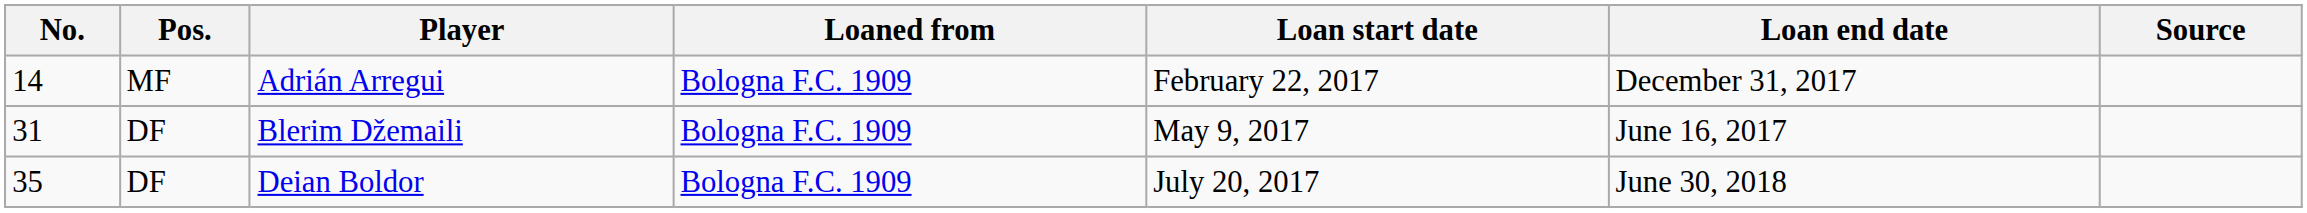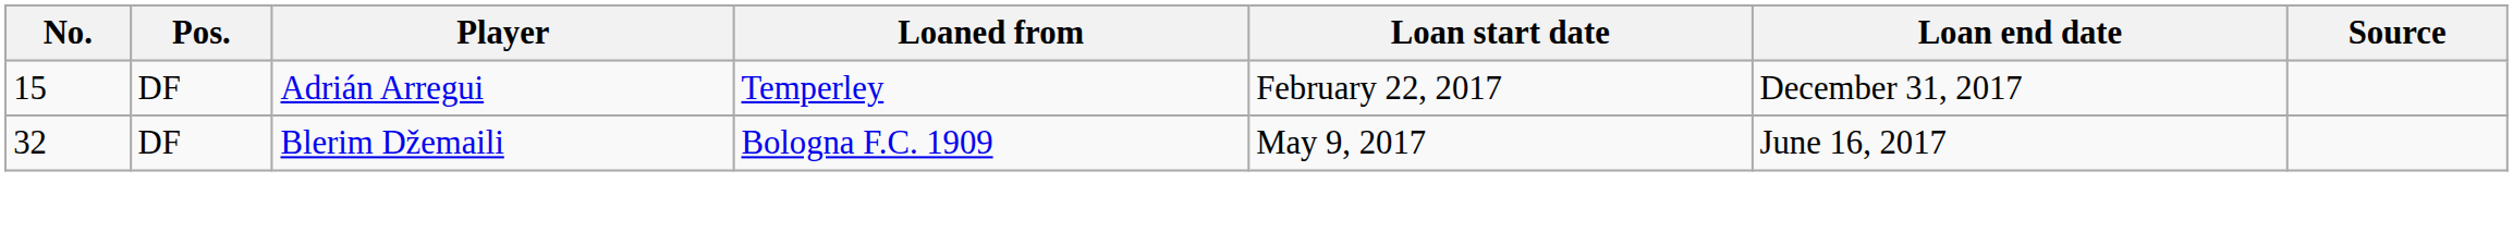Adrián Arregui | No.: 14 -> 15
Adrián Arregui | Pos.: MF -> DF
Adrián Arregui | Loaned from: Bologna F.C. 1909 -> Temperley
Blerim Džemaili | No.: 31 -> 32
- row: 35 | DF | Deian Boldor | Bologna F.C. 1909 | July 20, 2017 | June 30, 2018
